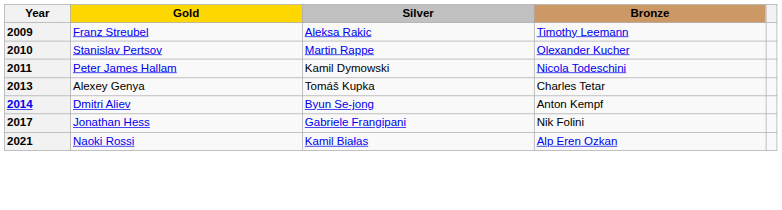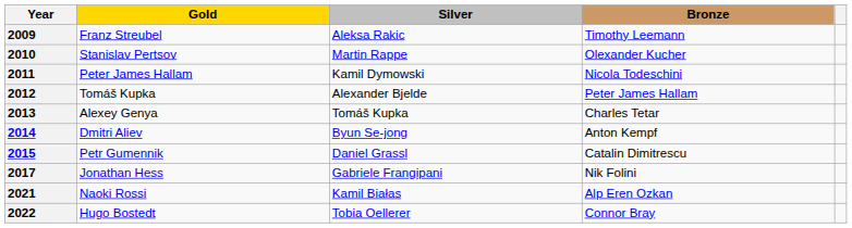+ row: 2012 | Tomáš Kupka | Alexander Bjelde | Peter James Hallam
+ row: 2015 | Petr Gumennik | Daniel Grassl | Catalin Dimitrescu
+ row: 2022 | Hugo Bostedt | Tobia Oellerer | Connor Bray
